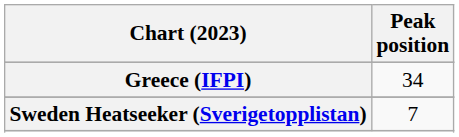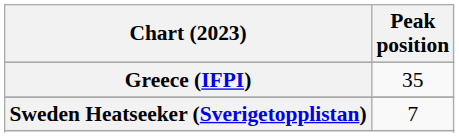Greece (IFPI) | Peak position: 34 -> 35
